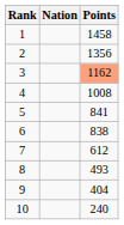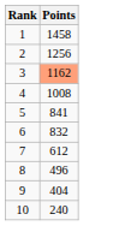- column: Nation
2 | Points: 1356 -> 1256
6 | Points: 838 -> 832
8 | Points: 493 -> 496
